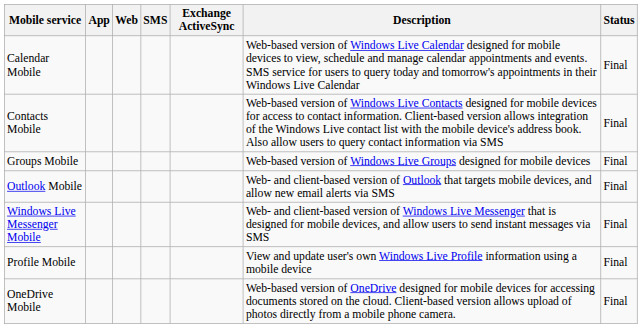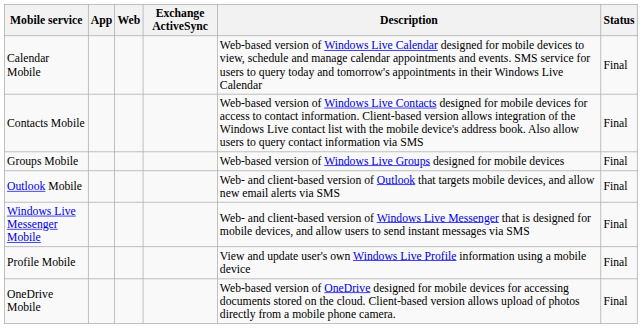- column: SMS
